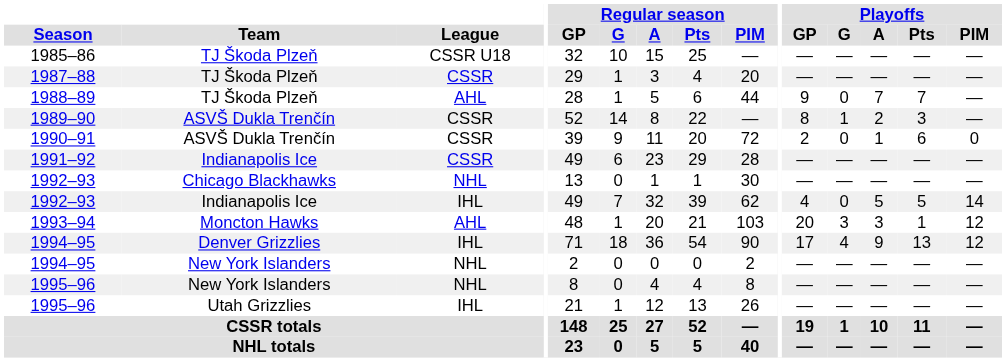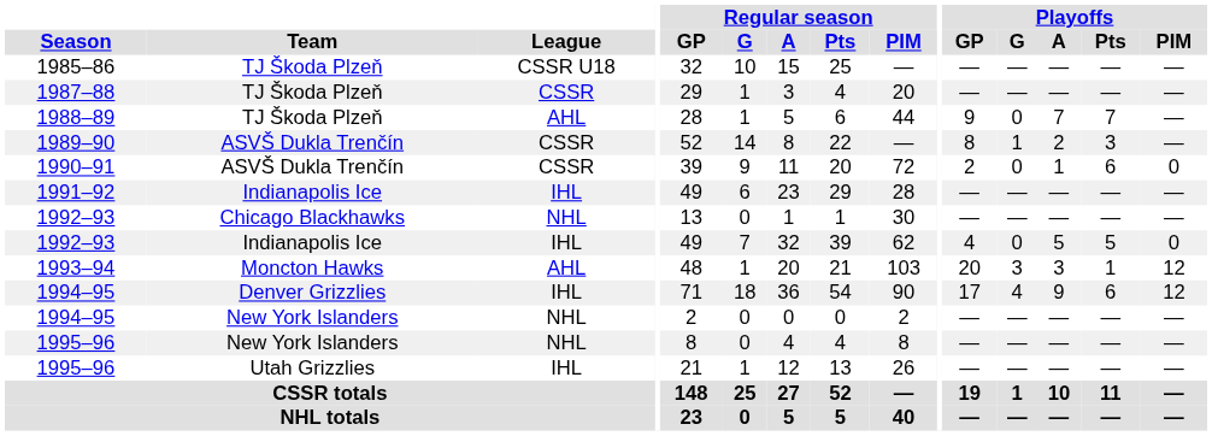1991–92 | League: CSSR -> IHL
1992–93 / Indianapolis Ice | Playoffs / PIM: 14 -> 0
1994–95 / Denver Grizzlies | Playoffs / Pts: 13 -> 6
